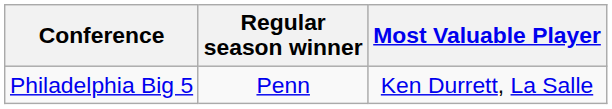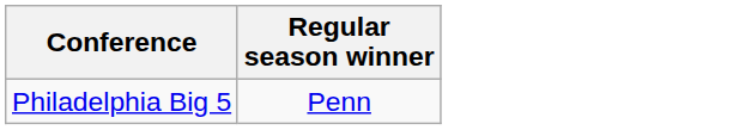- column: Most Valuable Player | Ken Durrett, La Salle
